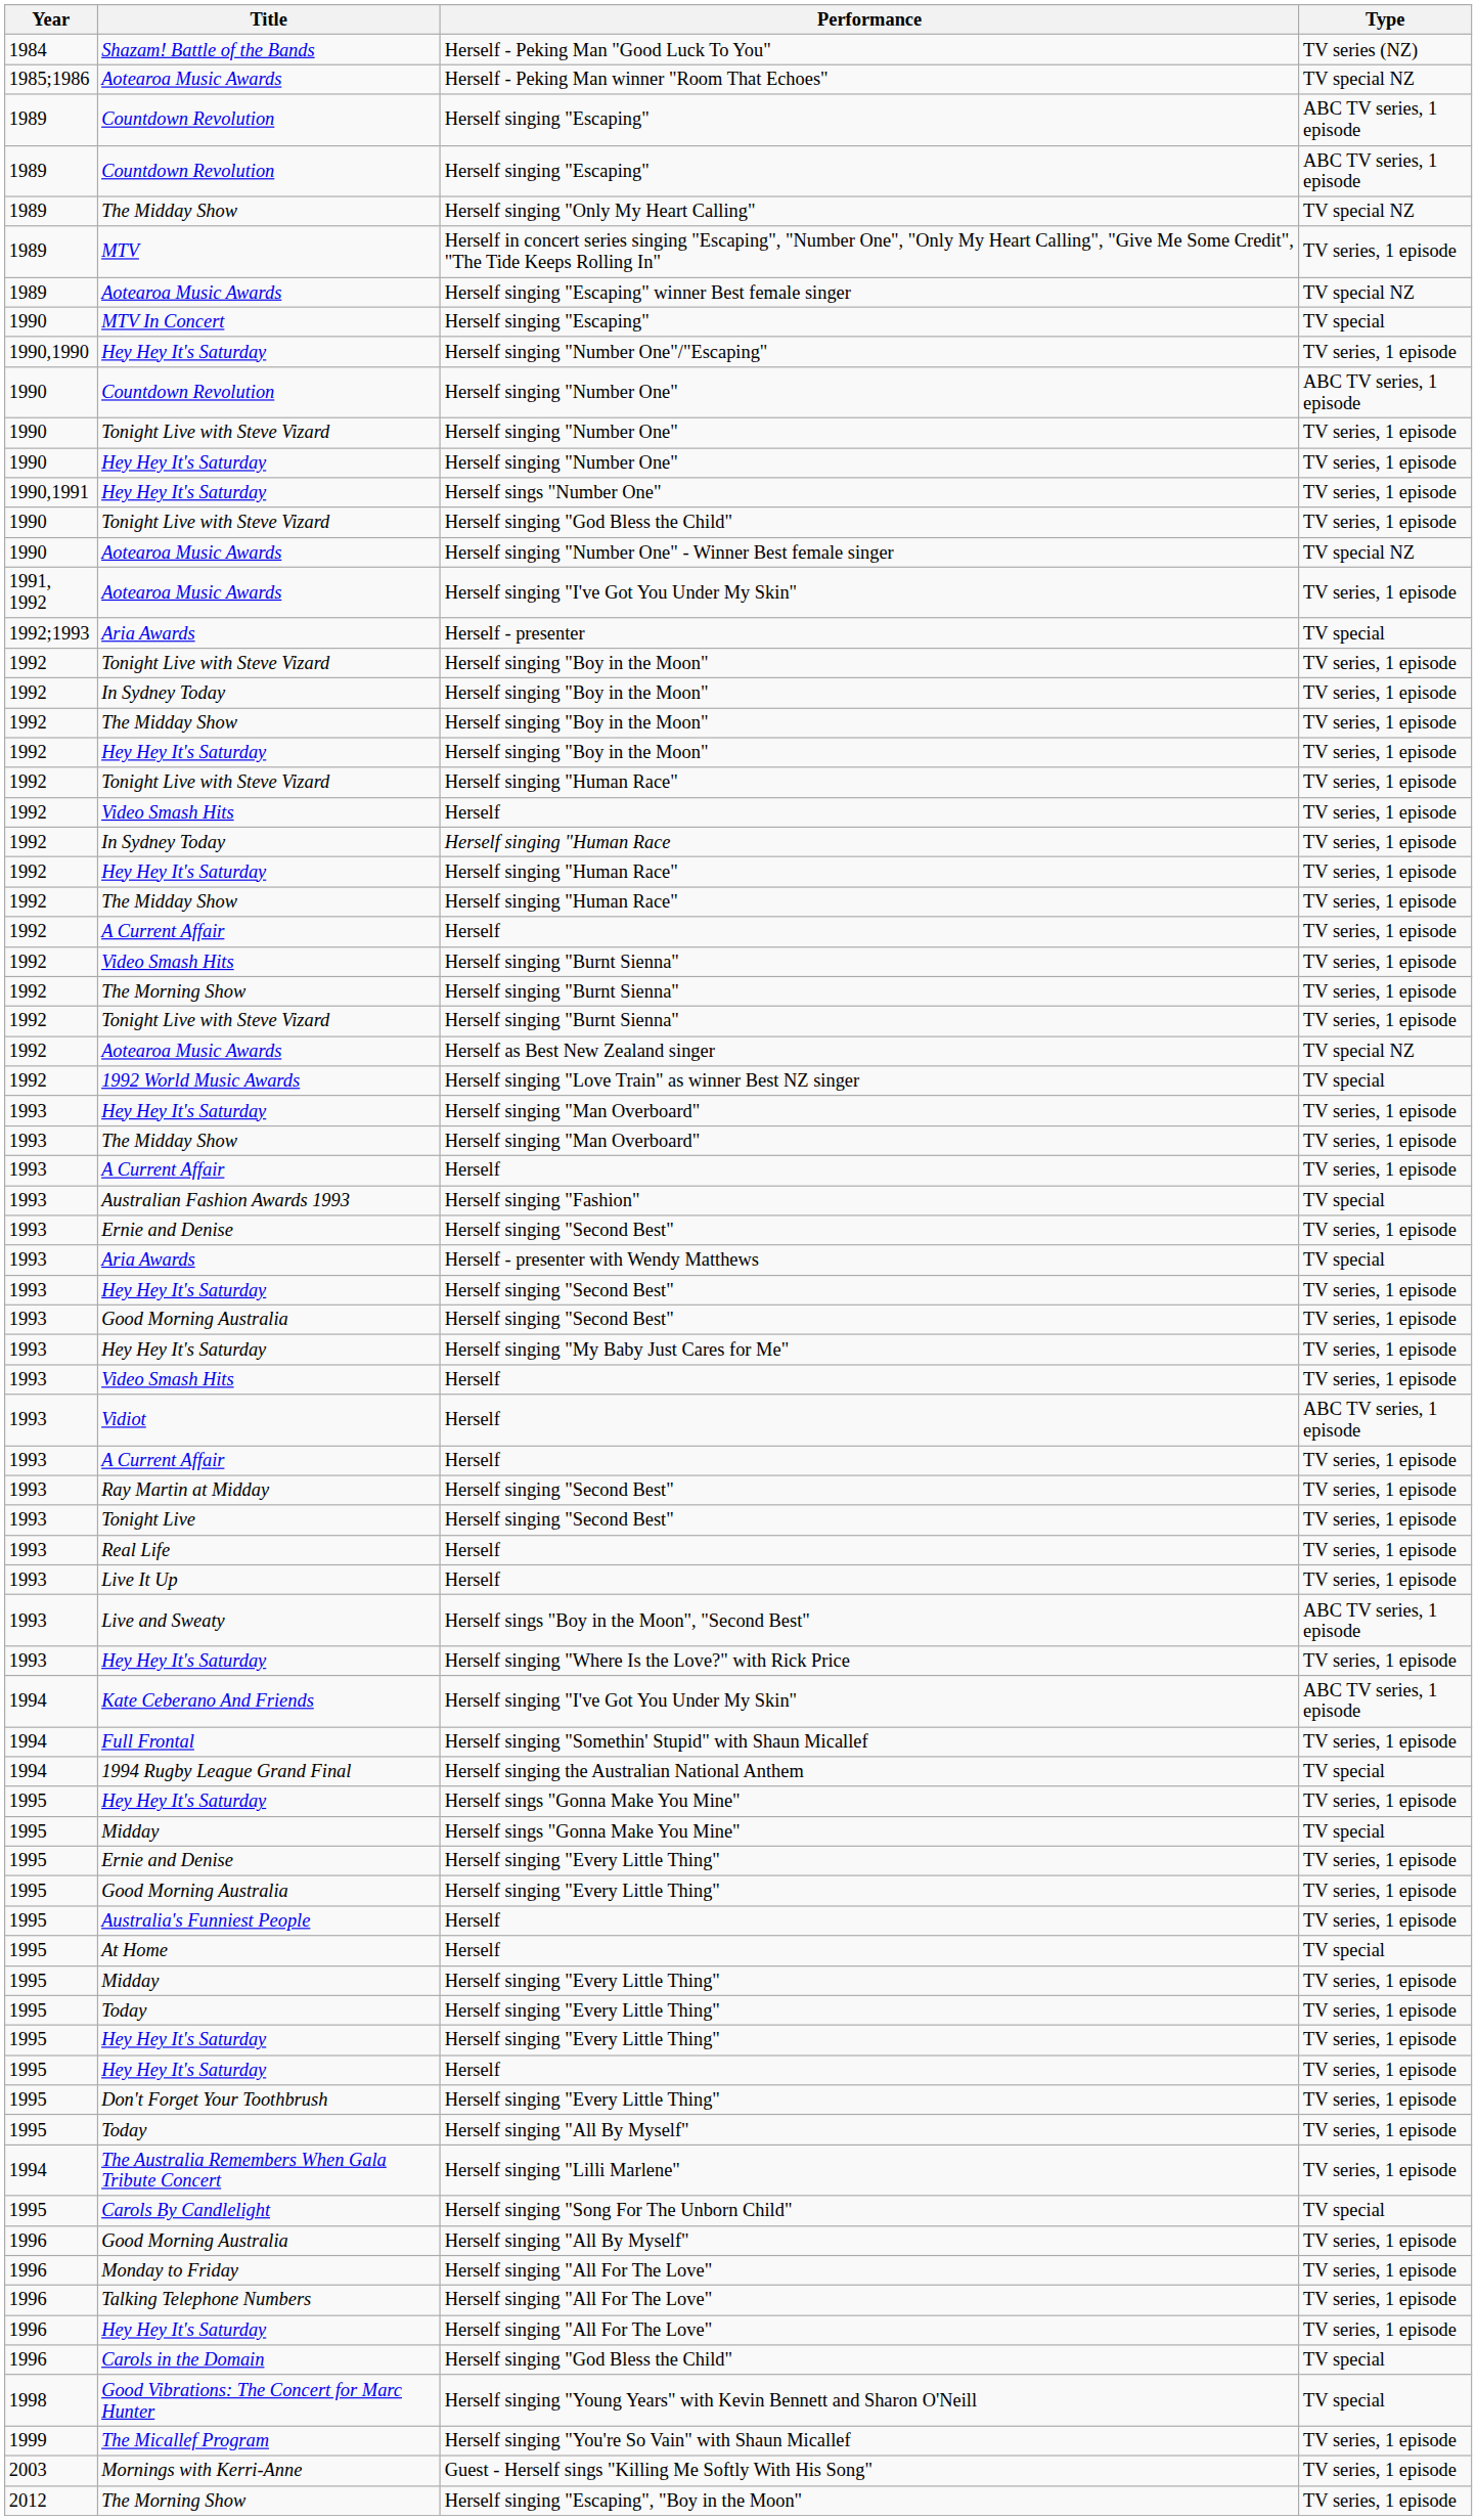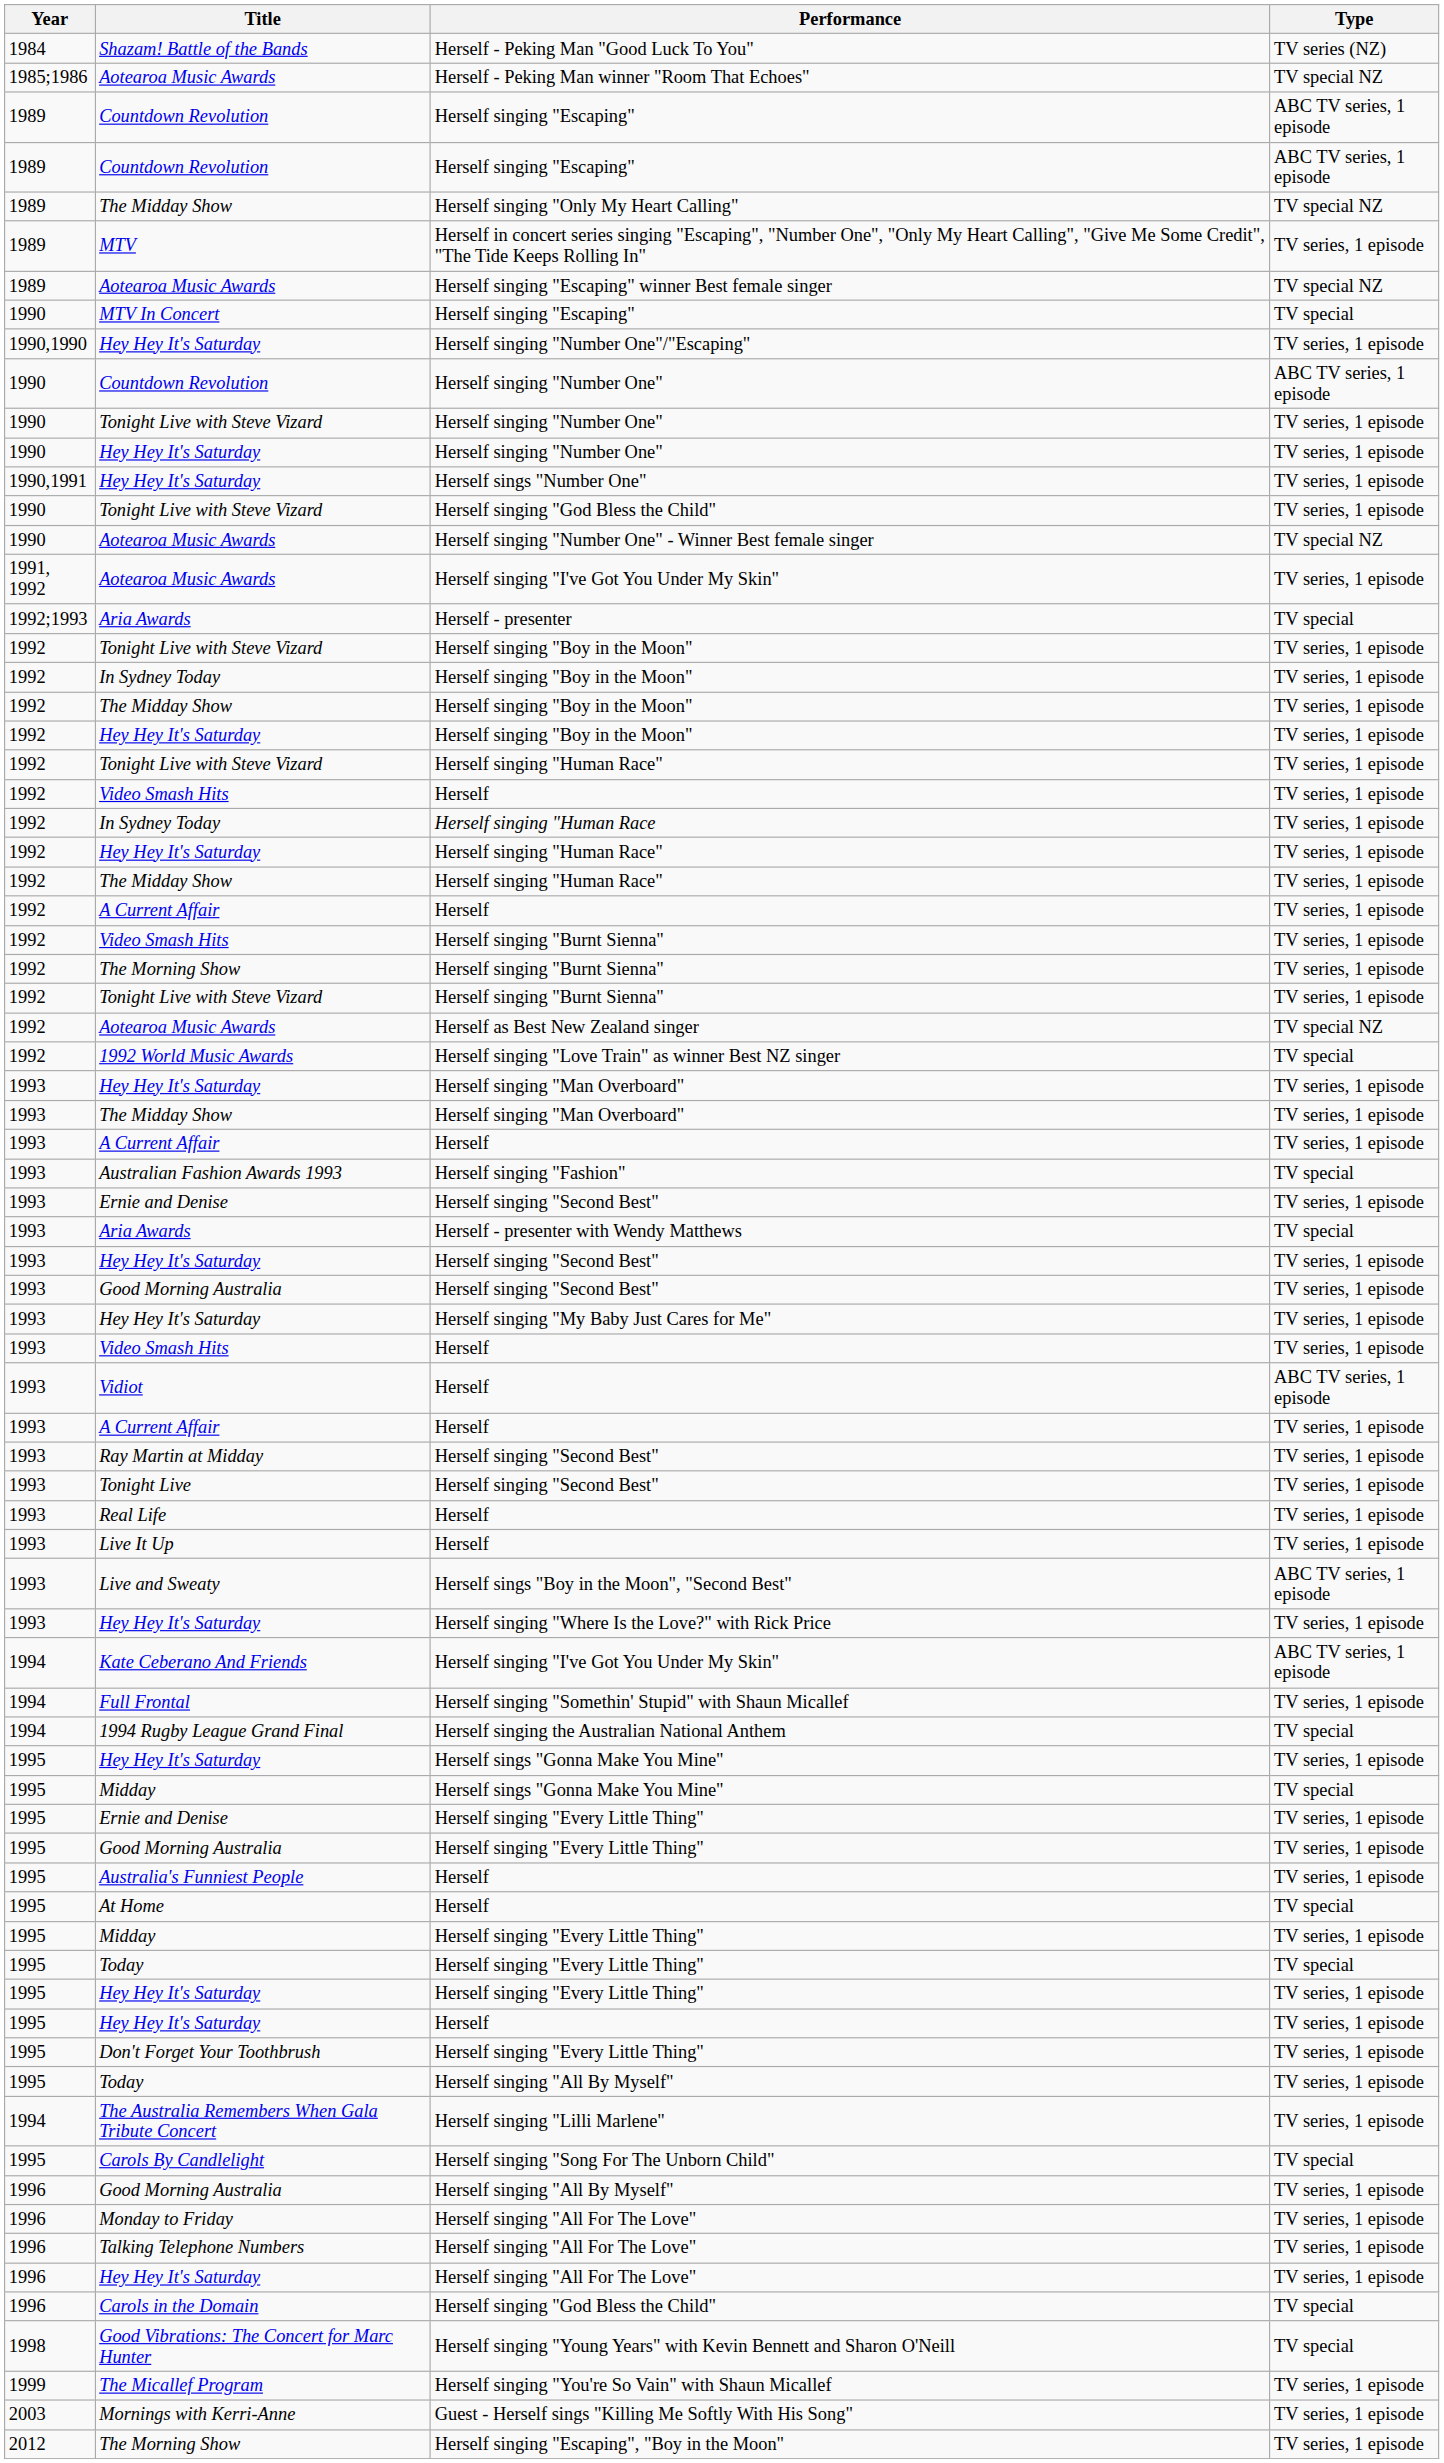Today / Herself singing "Every Little Thing" | Type: TV series, 1 episode -> TV special
